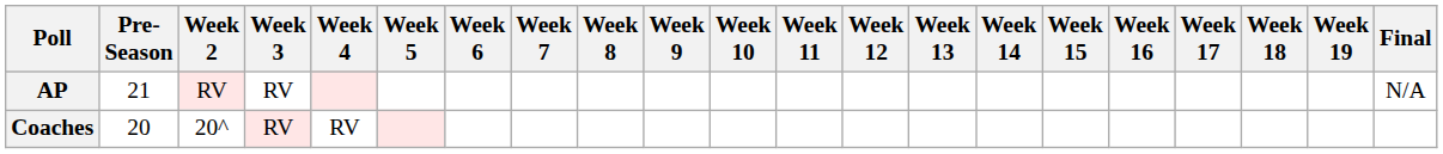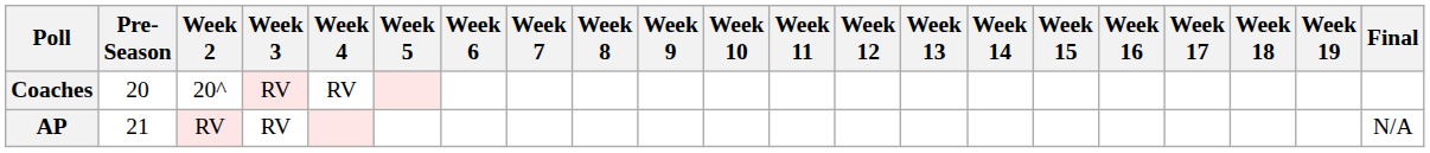rows swapped: AP <-> Coaches
